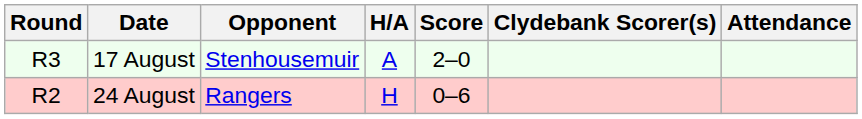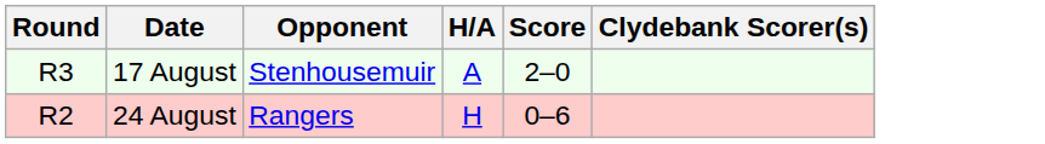- column: Attendance
